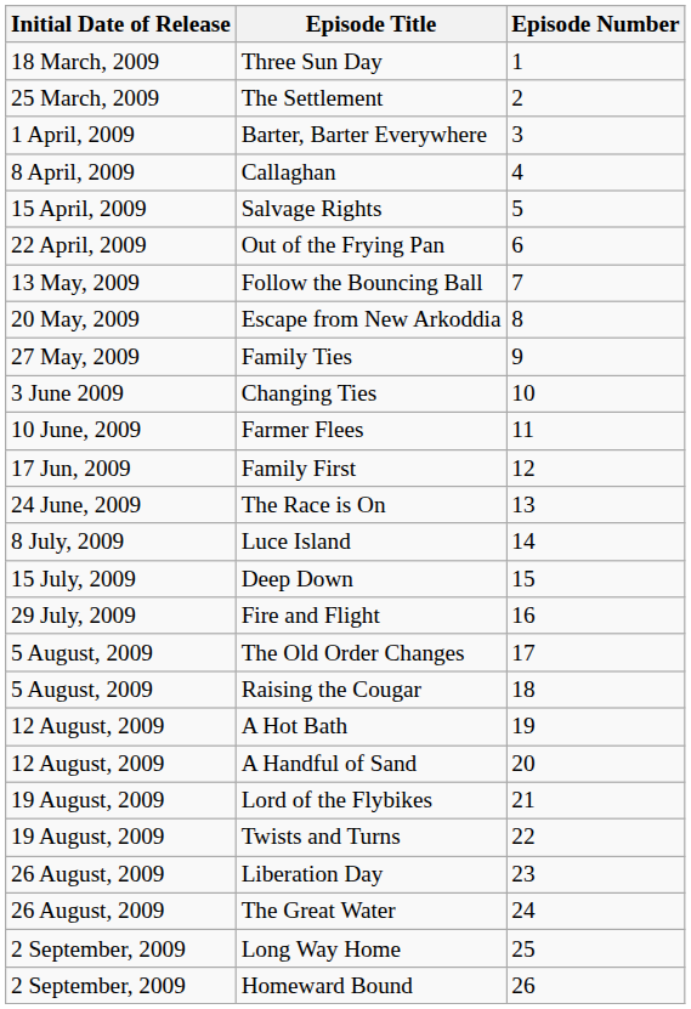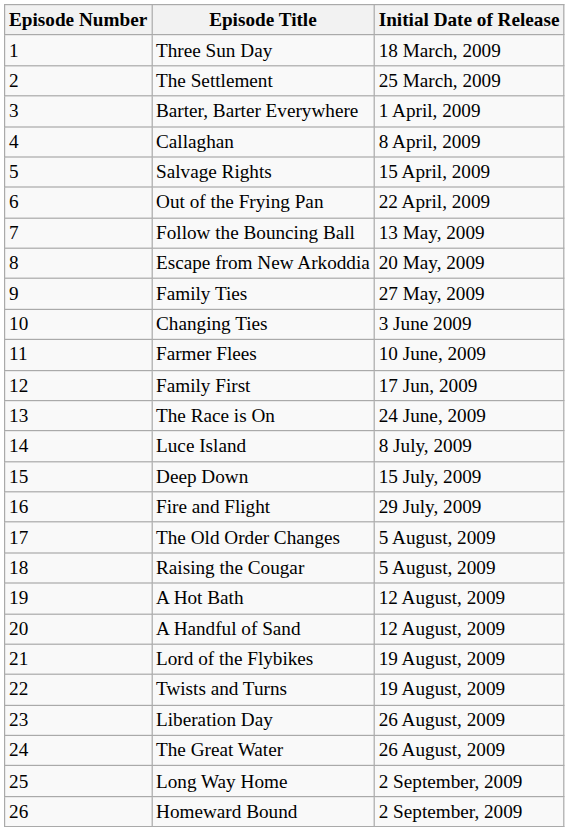columns swapped: Episode Number <-> Initial Date of Release
